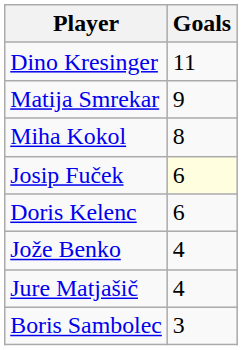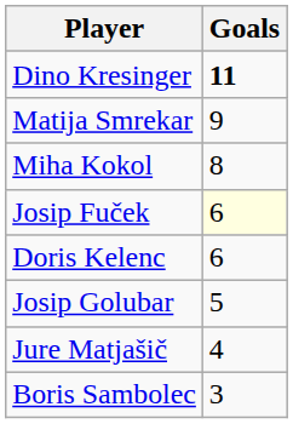Dino Kresinger | Goals: normal -> bold
+ row: Josip Golubar | 5
- row: Jože Benko | 4
